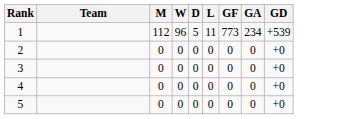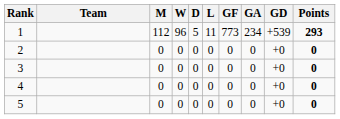+ column: Points | 293 | 0 | 0 | 0 | 0
